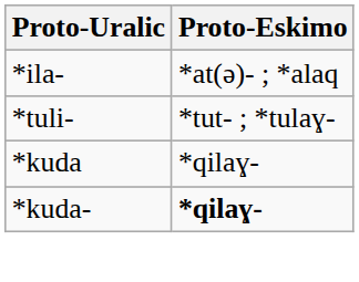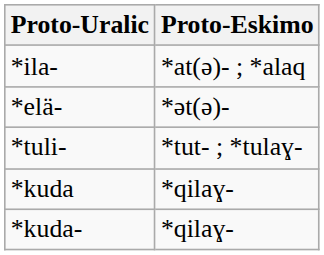+ row: *elä- | *ǝt(ǝ)-
*kuda- | Proto-Eskimo: bold -> normal
